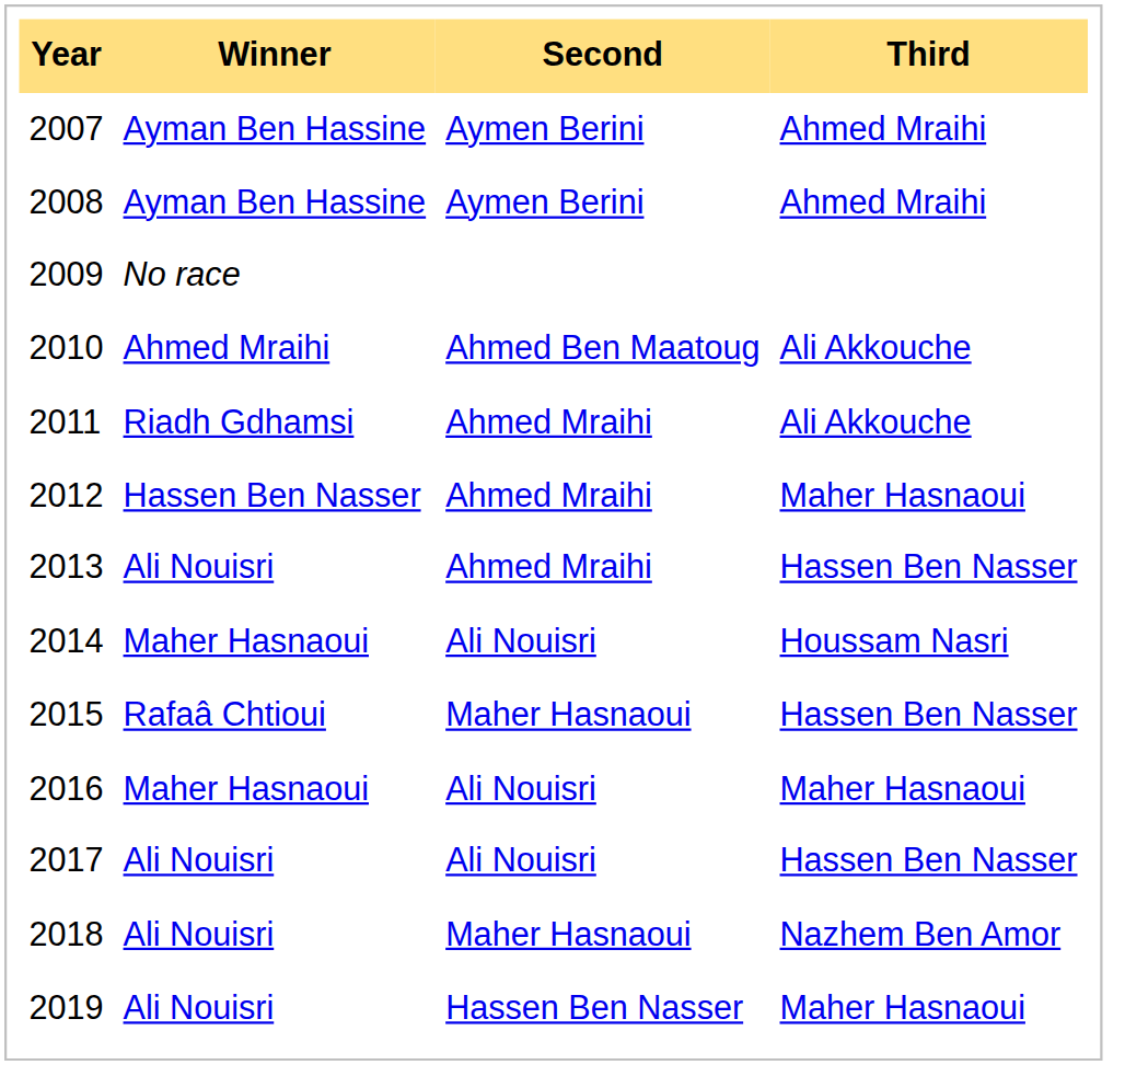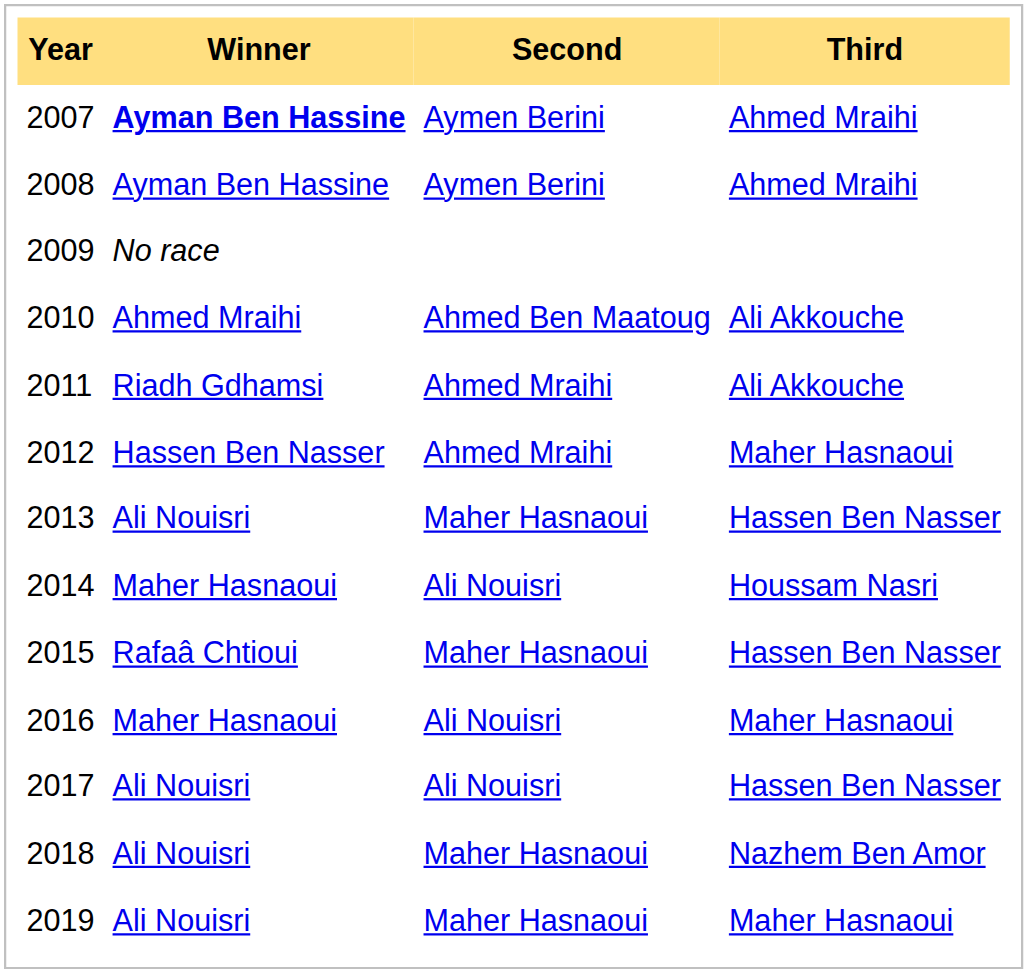2007 | Winner: normal -> bold
2013 | Second: Ahmed Mraihi -> Maher Hasnaoui
2019 | Second: Hassen Ben Nasser -> Maher Hasnaoui
